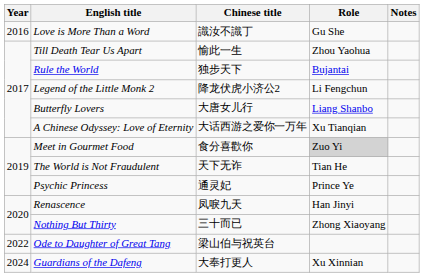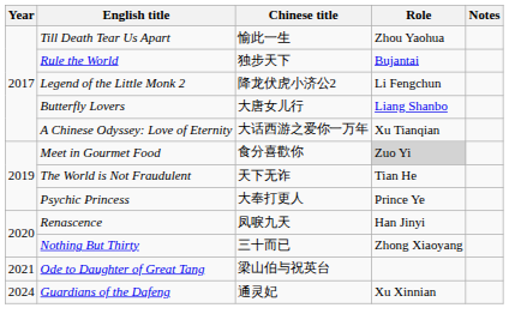- row: 2016 | Love is More Than a Word | 識汝不識丁 | Gu She
Psychic Princess | Chinese title: 通灵妃 -> 大奉打更人
Ode to Daughter of Great Tang | Year: 2022 -> 2021
Guardians of the Dafeng | Chinese title: 大奉打更人 -> 通灵妃
